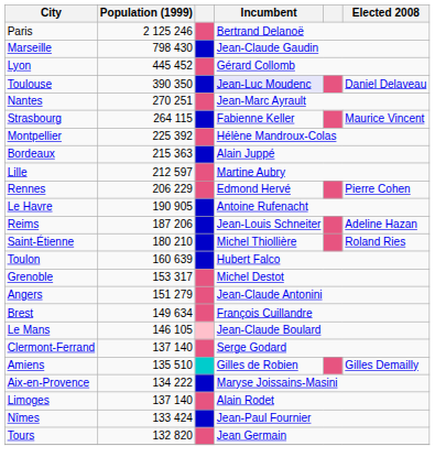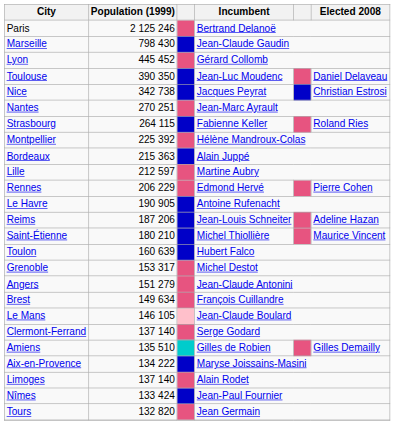Toulouse | Incumbent: lavender background -> no background
+ row: Nice | 342 738 | Jacques Peyrat | Christian Estrosi
Strasbourg | Elected 2008: Maurice Vincent -> Roland Ries
Saint-Étienne | Elected 2008: Roland Ries -> Maurice Vincent
